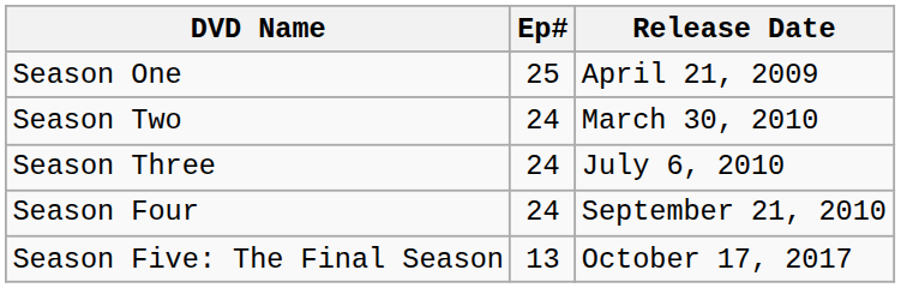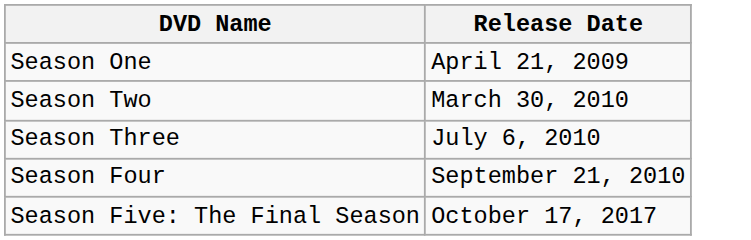- column: Ep# | 25 | 24 | 24 | 24 | 13
